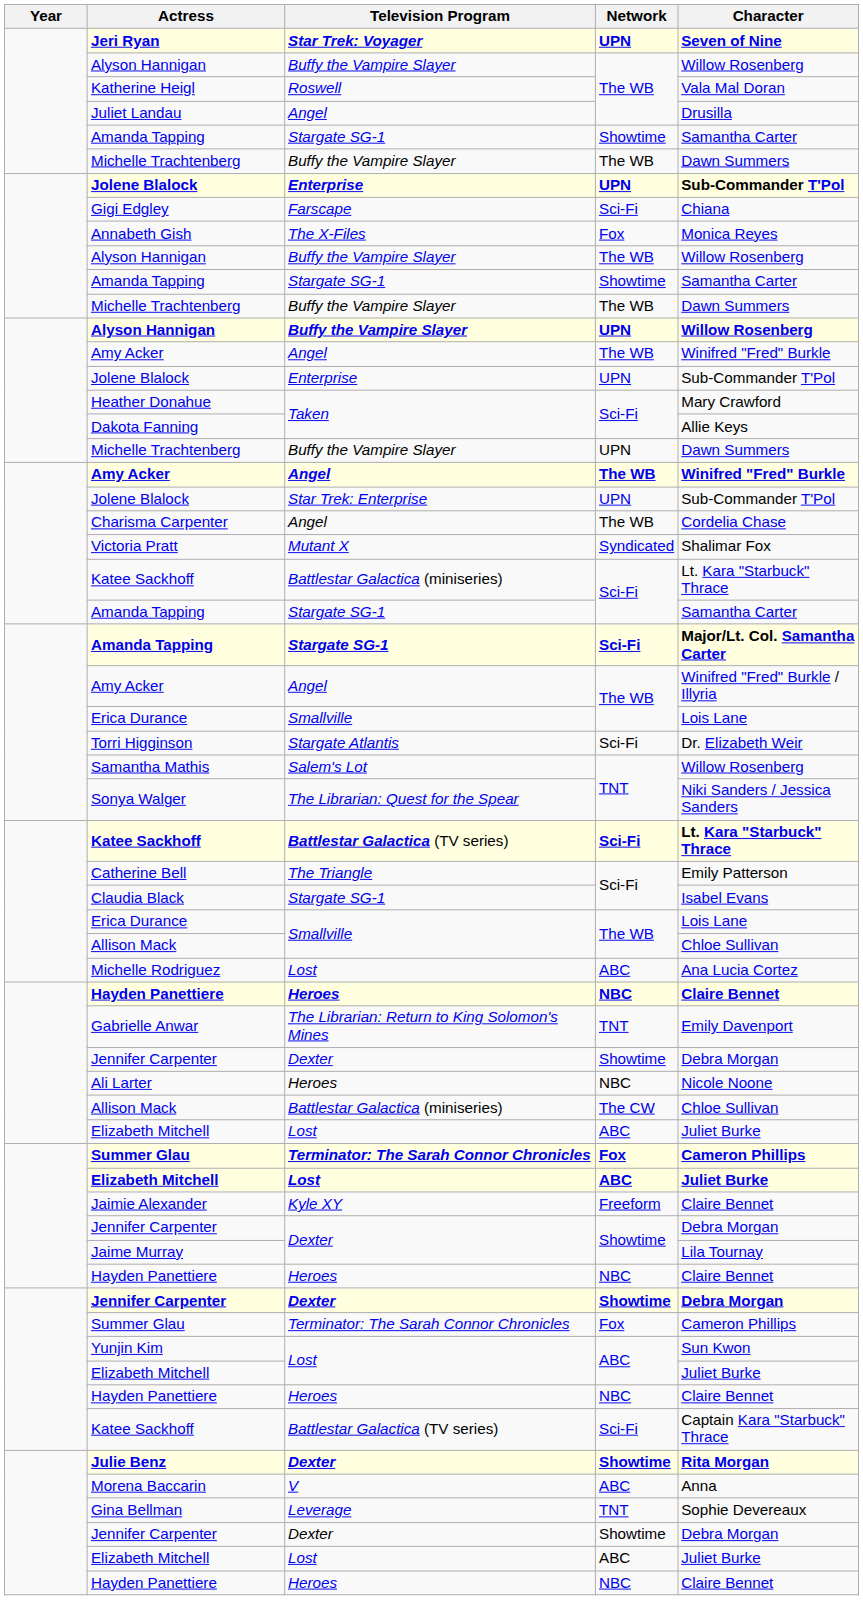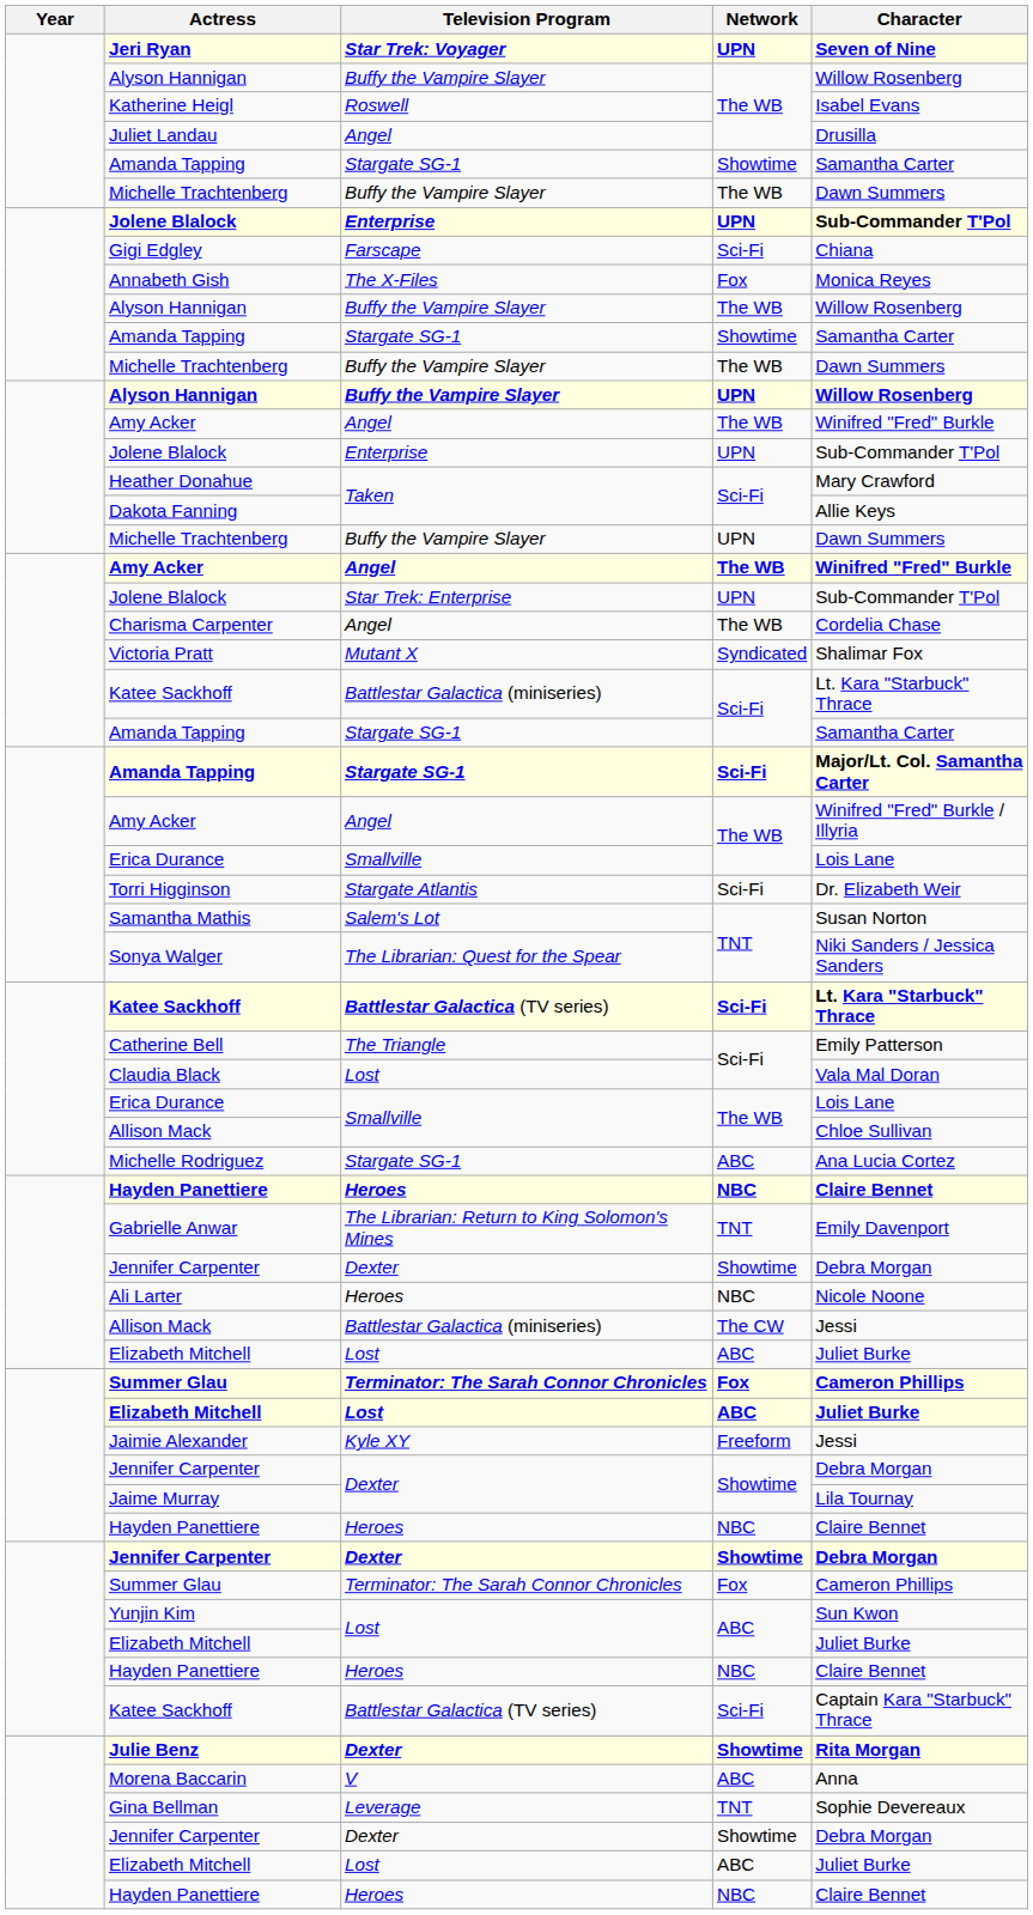Katherine Heigl | Character: Vala Mal Doran -> Isabel Evans
Samantha Mathis | Character: Willow Rosenberg -> Susan Norton
Claudia Black | Television Program: Stargate SG-1 -> Lost
Claudia Black | Character: Isabel Evans -> Vala Mal Doran
Michelle Rodriguez | Television Program: Lost -> Stargate SG-1
Allison Mack / The CW | Character: Chloe Sullivan -> Jessi
Jaimie Alexander | Character: Claire Bennet -> Jessi
